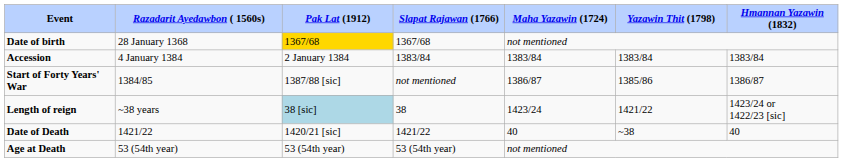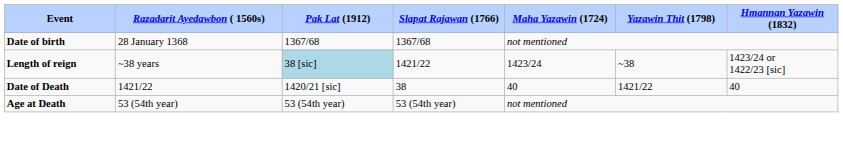Date of birth | Pak Lat (1912): gold background -> no background
- row: Accession | 4 January 1384 | 2 January 1384 | 1383/84 | 1383/84 | 1383/84 | 1383/84
- row: Start of Forty Years' War | 1384/85 | 1387/88 [sic] | not mentioned | 1386/87 | 1385/86 | 1386/87
Length of reign | Slapat Rajawan (1766): 38 -> 1421/22
Length of reign | Yazawin Thit (1798): 1421/22 -> ~38
Date of Death | Slapat Rajawan (1766): 1421/22 -> 38
Date of Death | Yazawin Thit (1798): ~38 -> 1421/22
